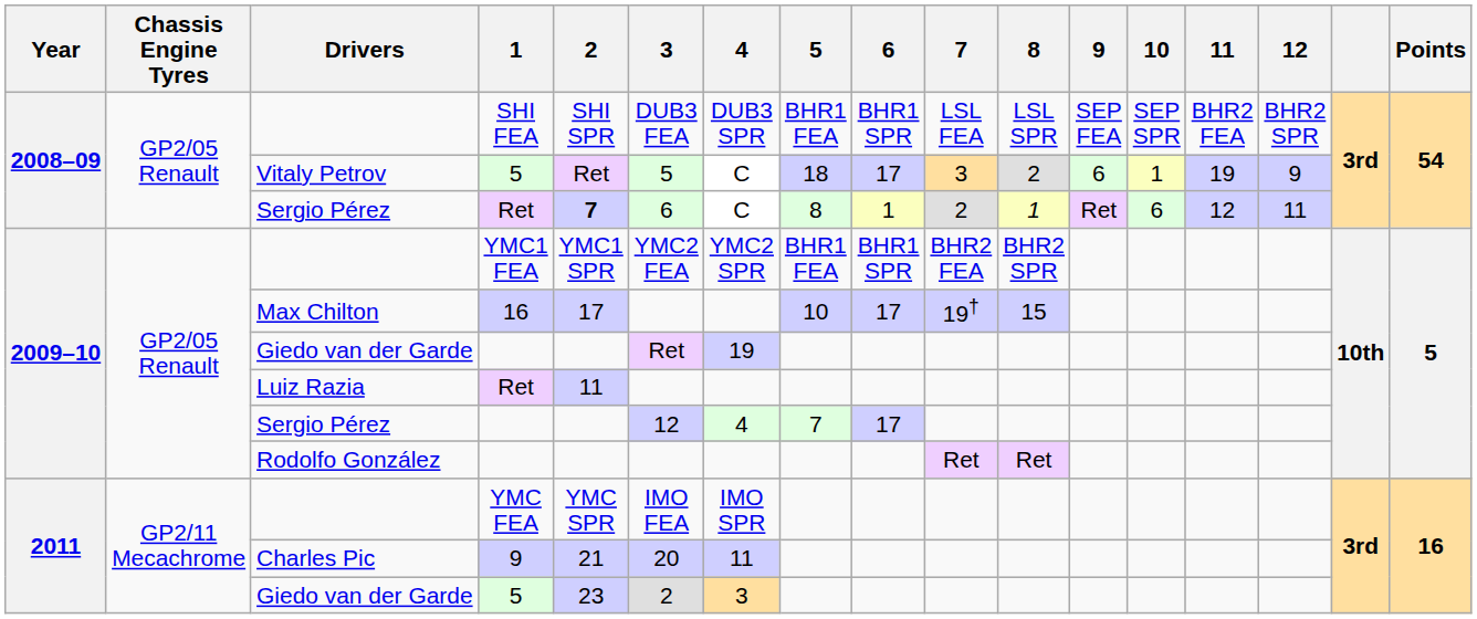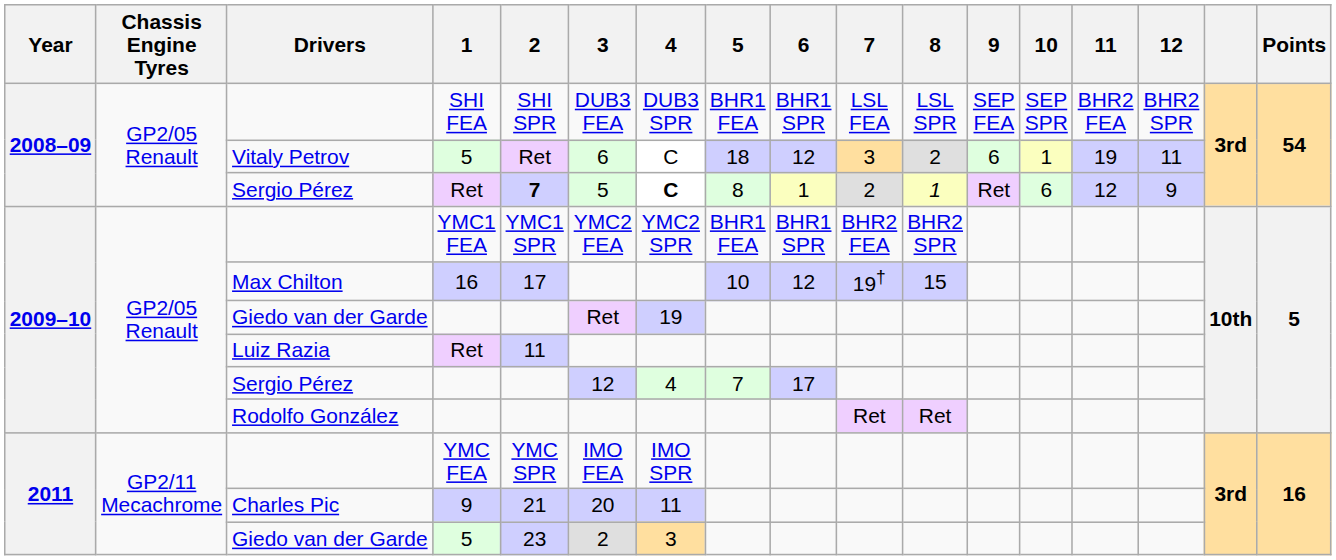Vitaly Petrov | 3: 5 -> 6
Vitaly Petrov | 6: 17 -> 12
Vitaly Petrov | 12: 9 -> 11
Sergio Pérez / Ret | 3: 6 -> 5
Sergio Pérez / Ret | 4: normal -> bold
Sergio Pérez / Ret | 12: 11 -> 9
Max Chilton | 6: 17 -> 12
